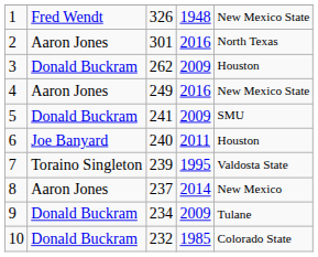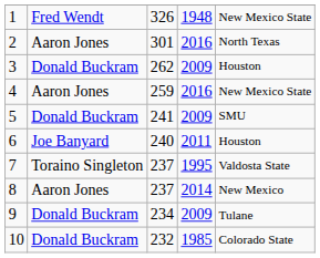4 | column 3: 249 -> 259
7 | column 3: 239 -> 237
